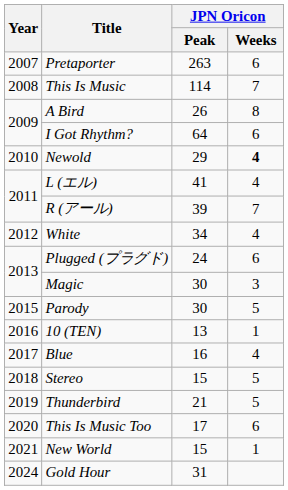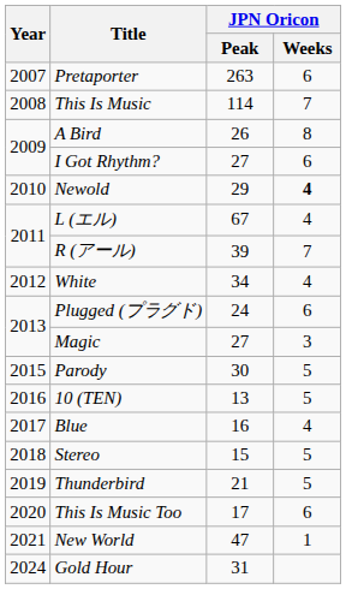I Got Rhythm? | JPN Oricon / Peak: 64 -> 27
L (エル) | JPN Oricon / Peak: 41 -> 67
Magic | JPN Oricon / Peak: 30 -> 27
10 (TEN) | JPN Oricon / Weeks: 1 -> 5
New World | JPN Oricon / Peak: 15 -> 47
